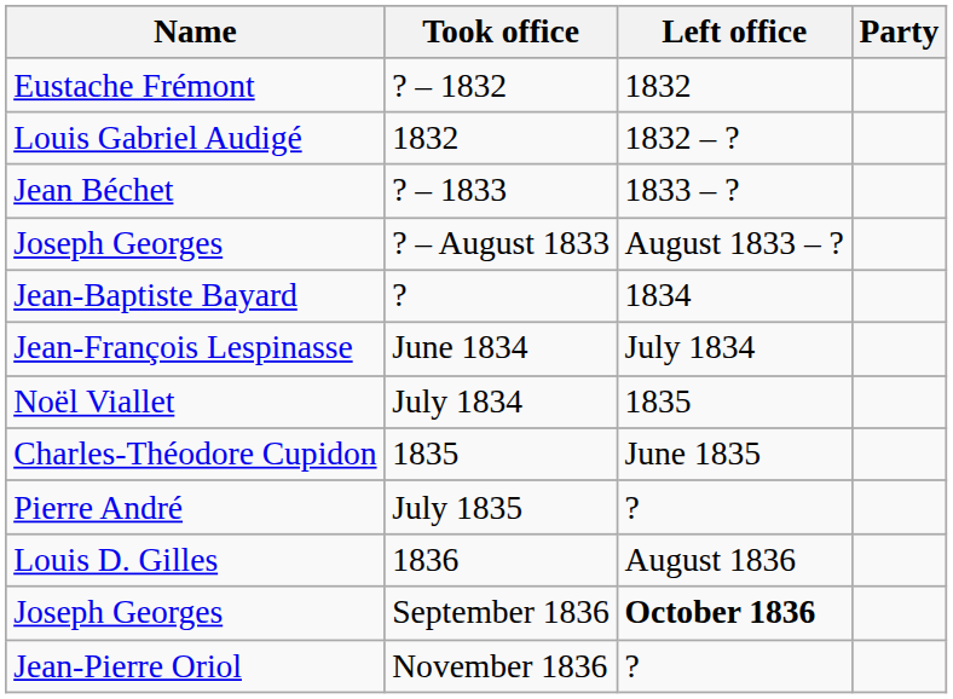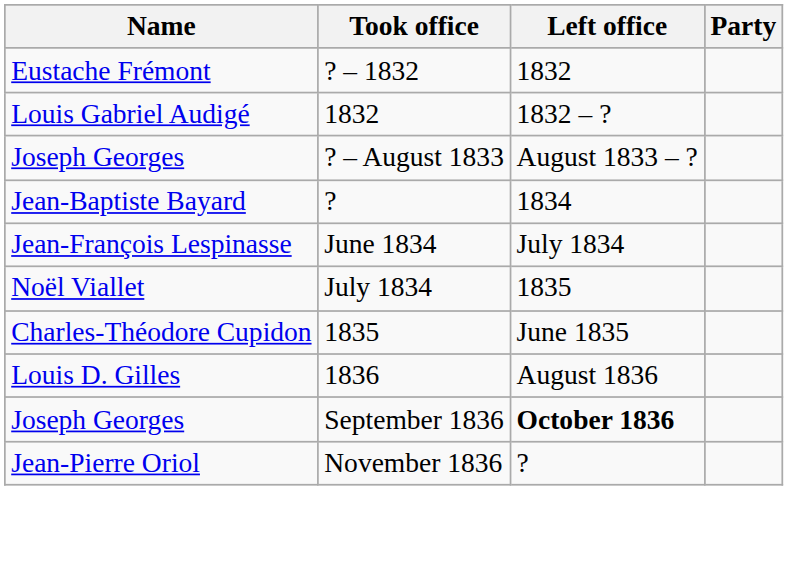- row: Jean Béchet | ? – 1833 | 1833 – ?
- row: Pierre André | July 1835 | ?
